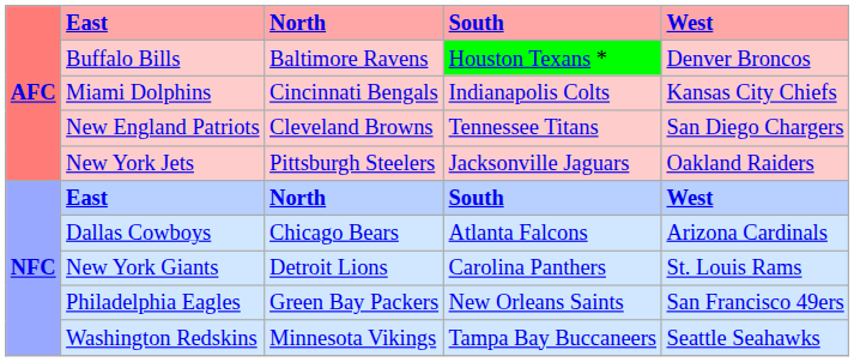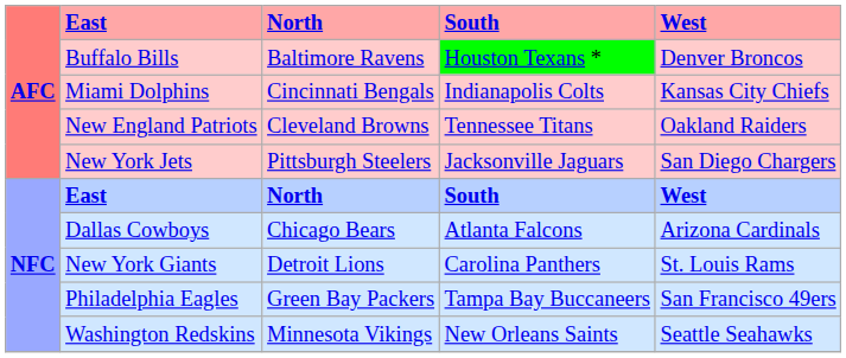New England Patriots | West: San Diego Chargers -> Oakland Raiders
New York Jets | West: Oakland Raiders -> San Diego Chargers
Philadelphia Eagles | South: New Orleans Saints -> Tampa Bay Buccaneers
Washington Redskins | South: Tampa Bay Buccaneers -> New Orleans Saints
